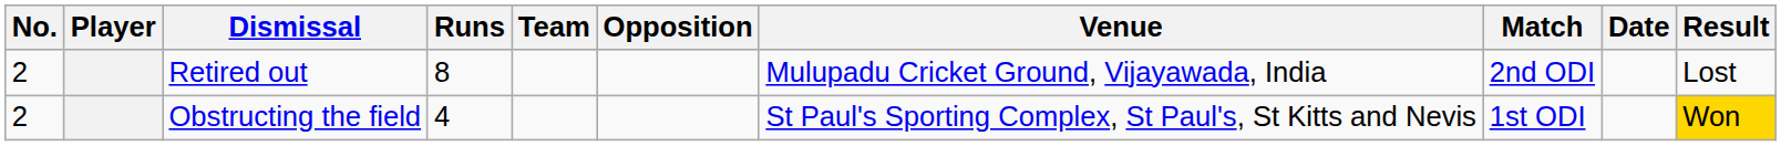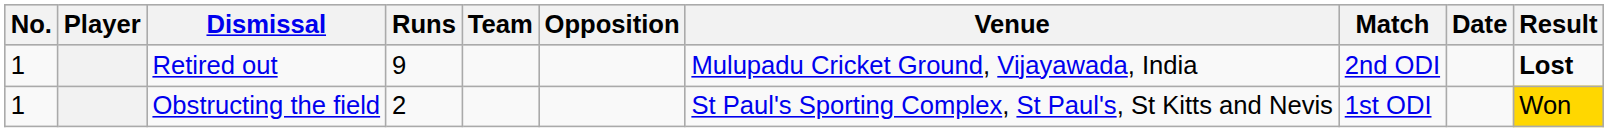Retired out | No.: 2 -> 1
Retired out | Runs: 8 -> 9
Retired out | Result: normal -> bold
Obstructing the field | No.: 2 -> 1
Obstructing the field | Runs: 4 -> 2
